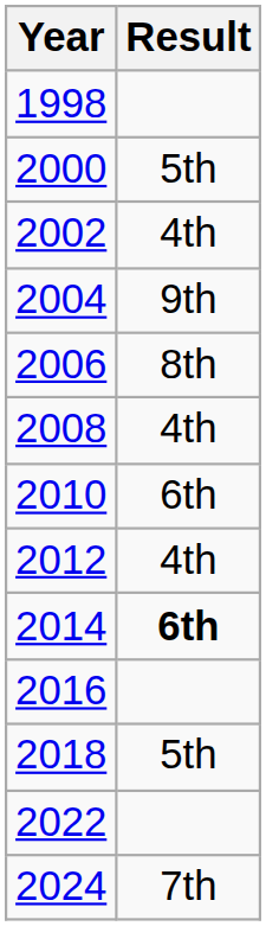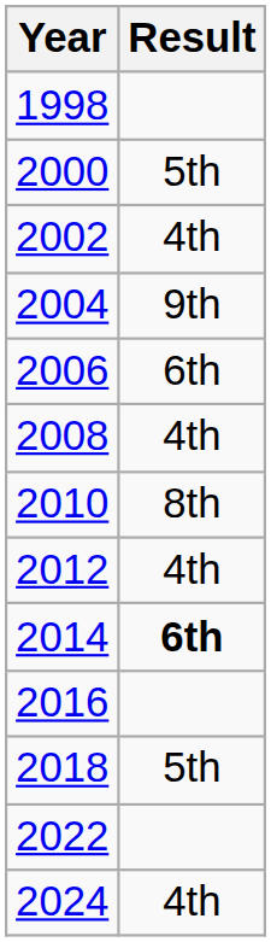2006 | Result: 8th -> 6th
2010 | Result: 6th -> 8th
2024 | Result: 7th -> 4th
